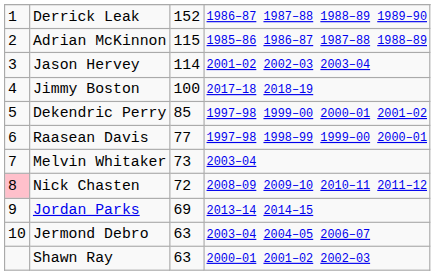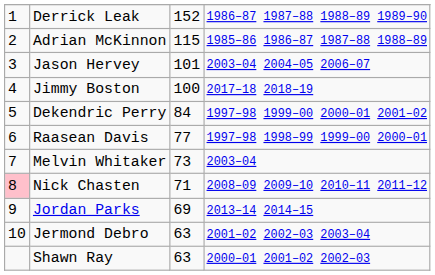Jason Hervey | column 3: 114 -> 101
Jason Hervey | column 4: 2001–02 2002–03 2003–04 -> 2003–04 2004–05 2006–07
Dekendric Perry | column 3: 85 -> 84
Nick Chasten | column 3: 72 -> 71
Jermond Debro | column 4: 2003–04 2004–05 2006–07 -> 2001–02 2002–03 2003–04
